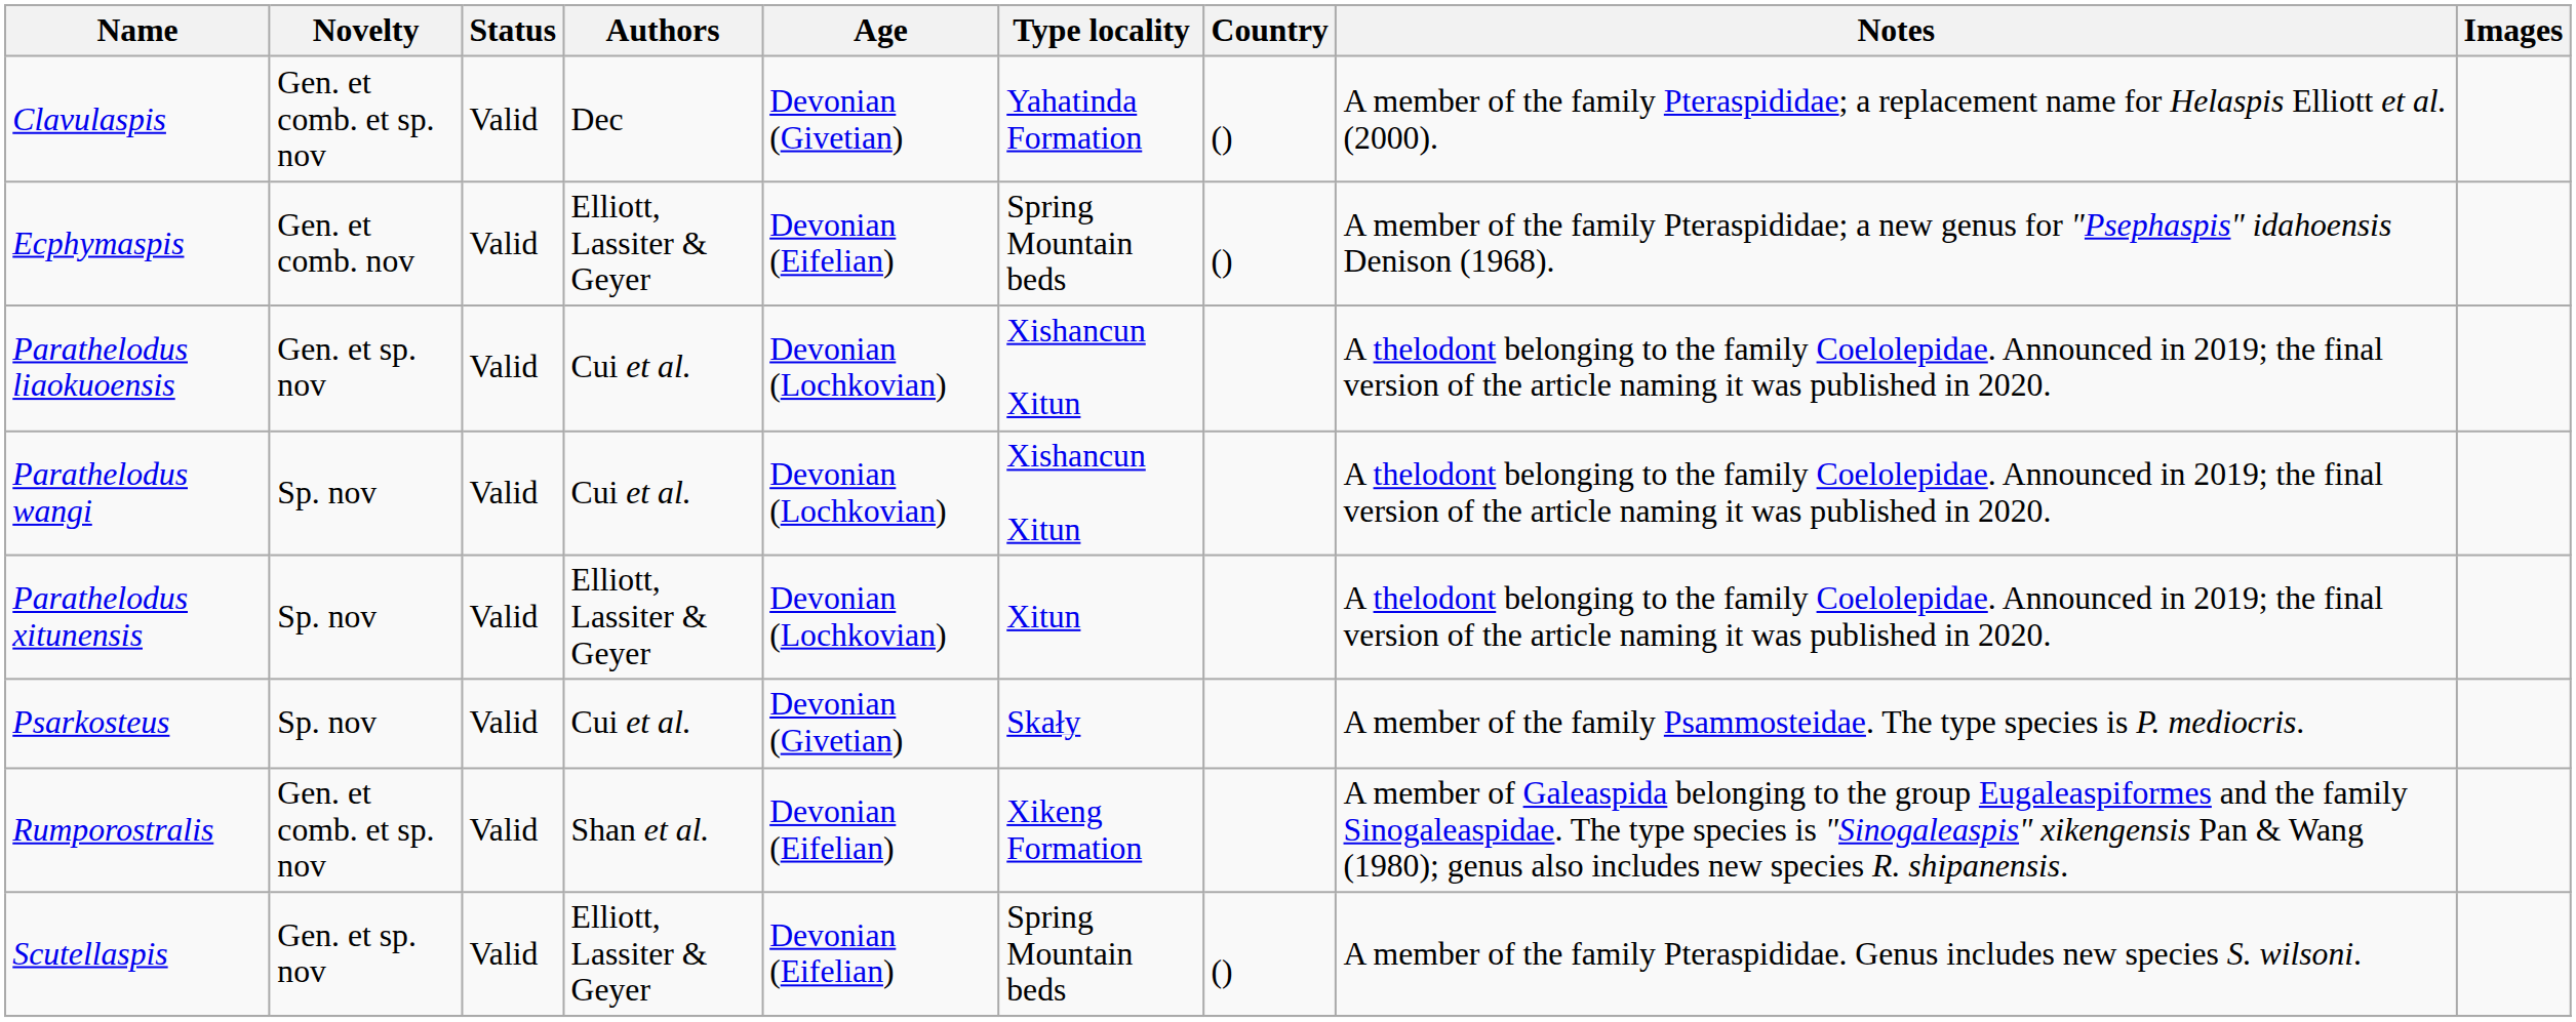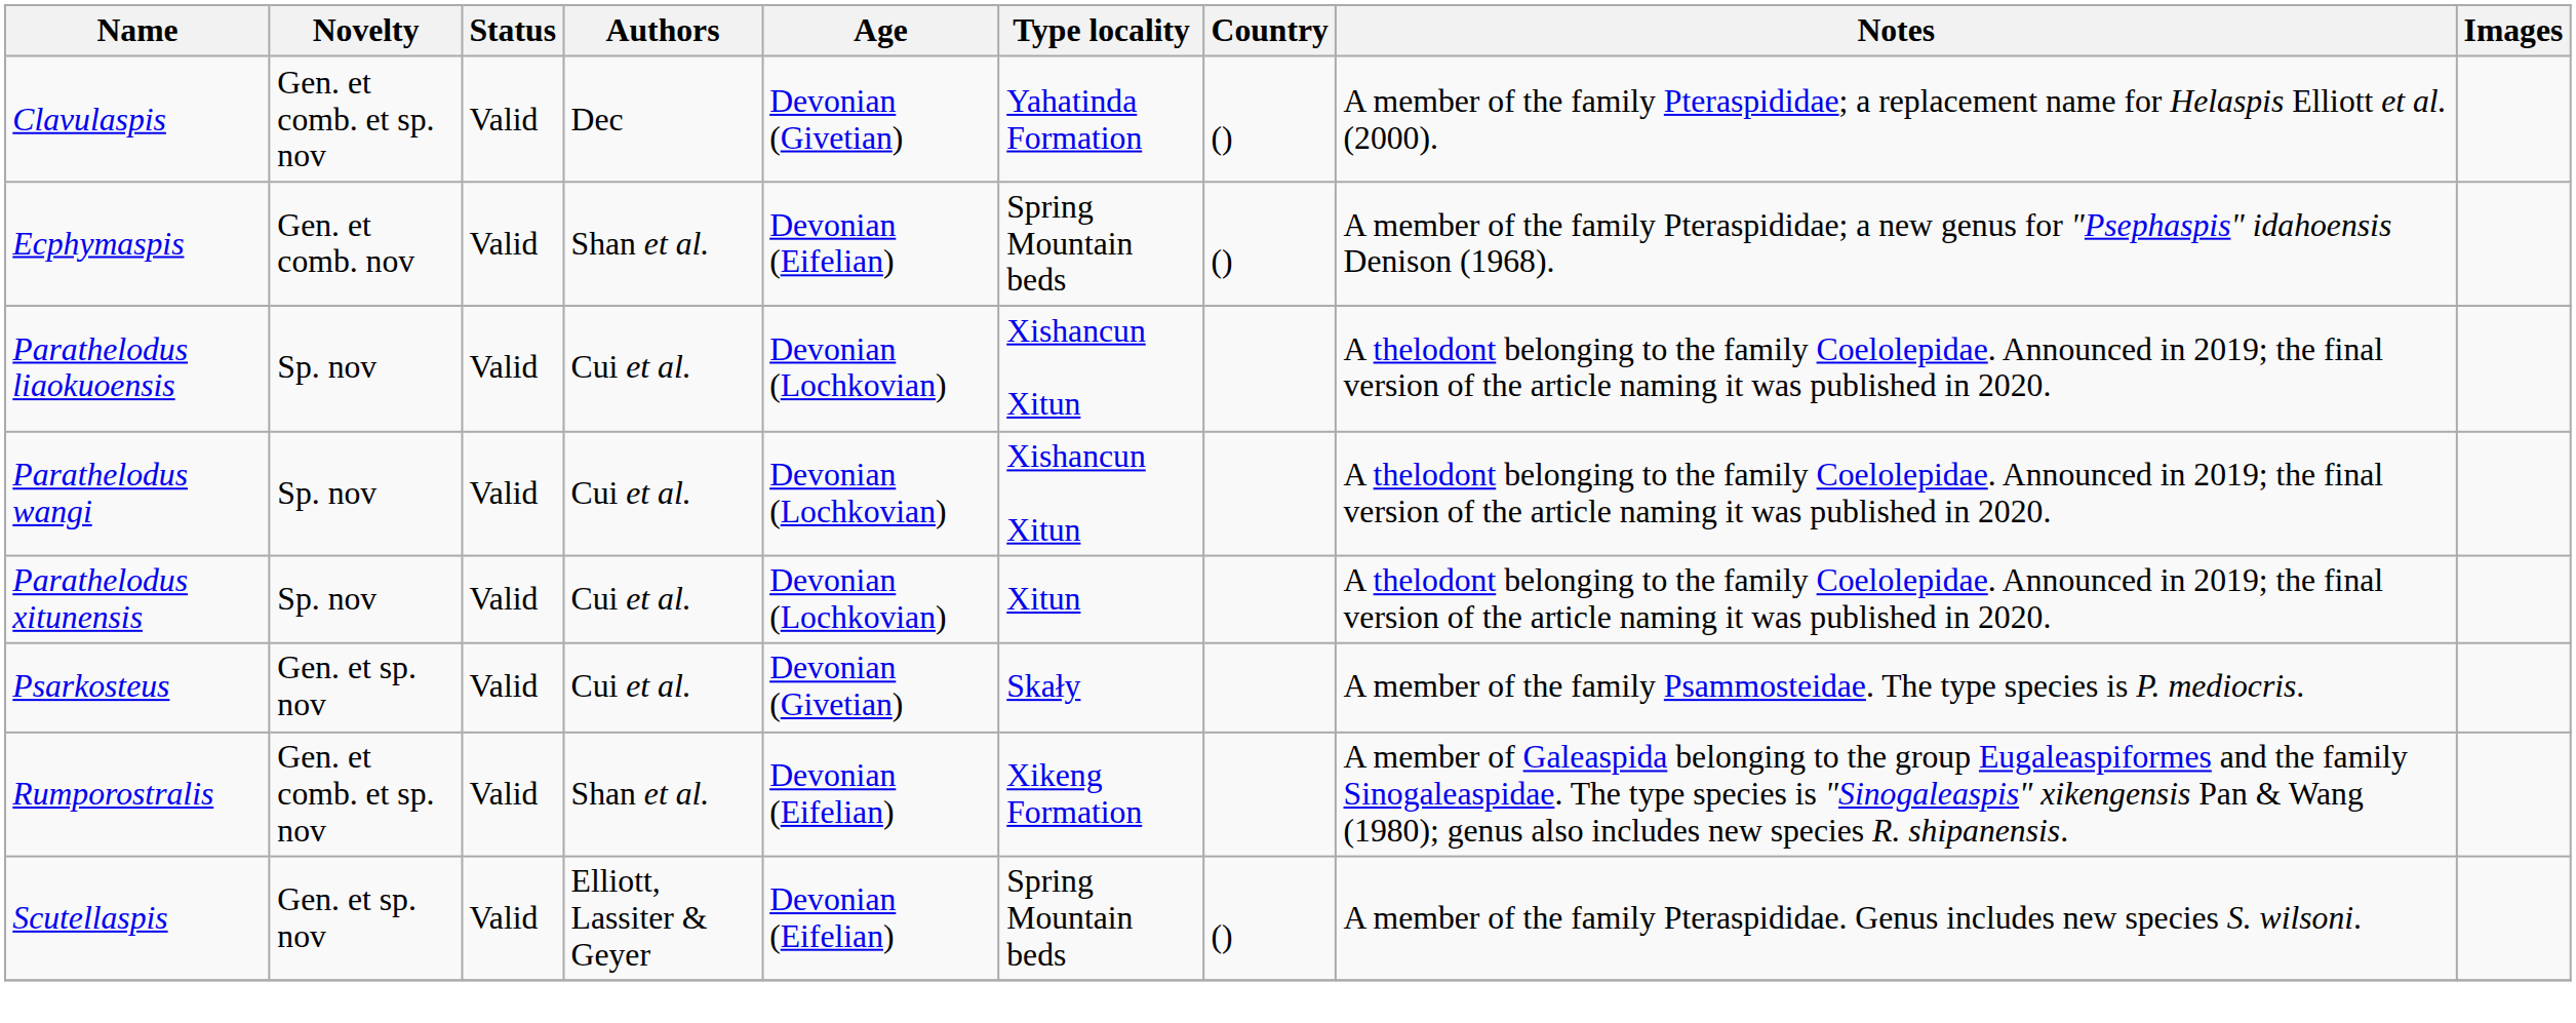Ecphymaspis | Authors: Elliott, Lassiter & Geyer -> Shan et al.
Parathelodus liaokuoensis | Novelty: Gen. et sp. nov -> Sp. nov
Parathelodus xitunensis | Authors: Elliott, Lassiter & Geyer -> Cui et al.
Psarkosteus | Novelty: Sp. nov -> Gen. et sp. nov
